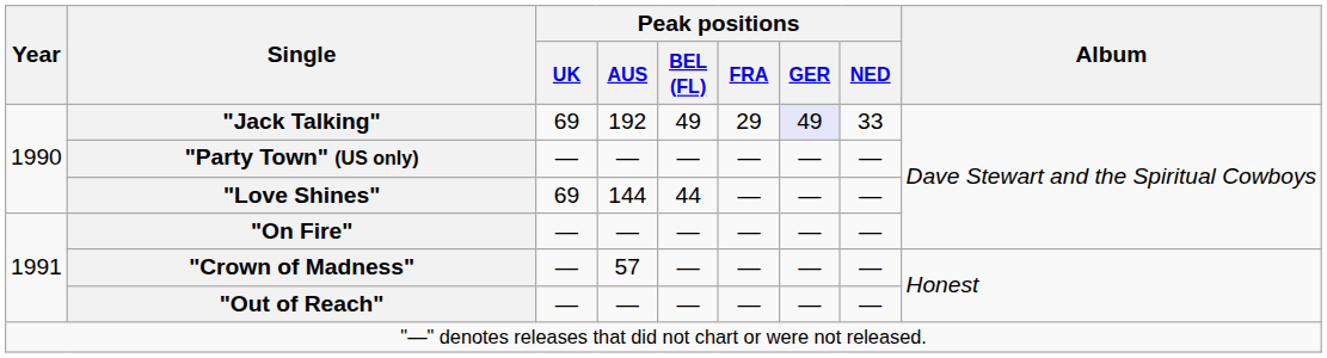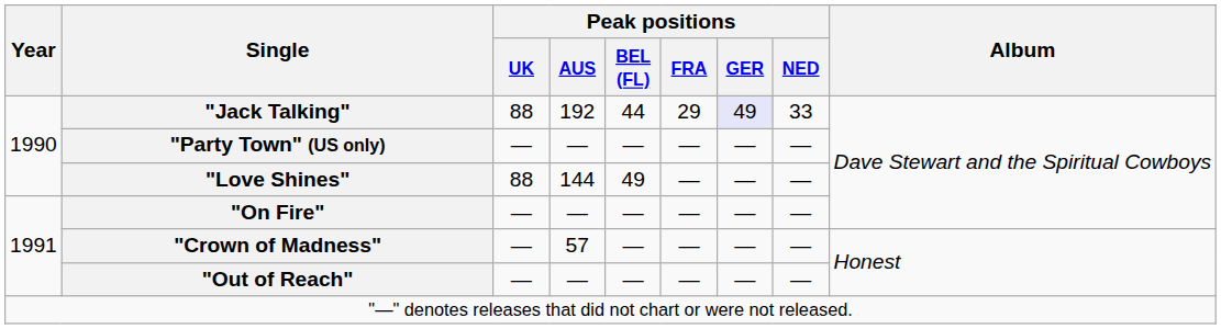"Jack Talking" | Peak positions / UK: 69 -> 88
"Jack Talking" | Peak positions / BEL (FL): 49 -> 44
"Love Shines" | Peak positions / UK: 69 -> 88
"Love Shines" | Peak positions / BEL (FL): 44 -> 49
